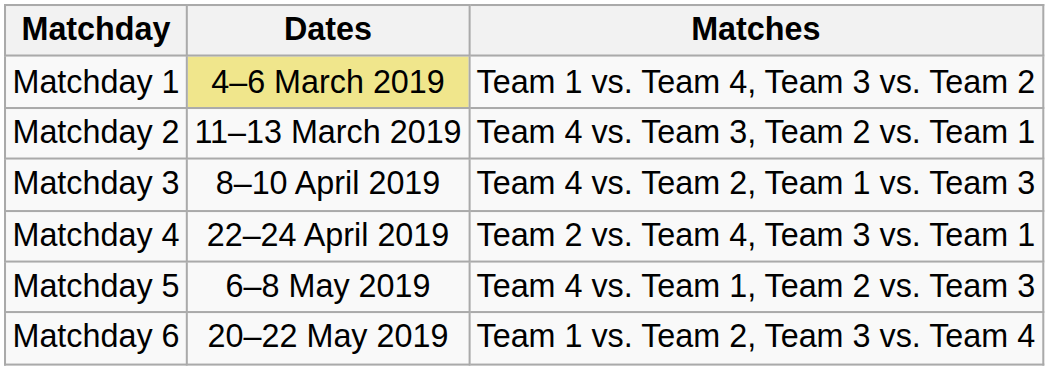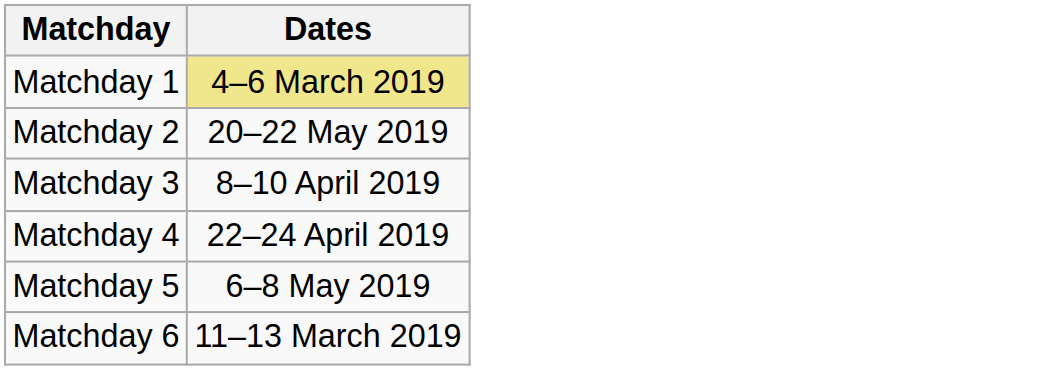- column: Matches | Team 1 vs. Team 4, Team 3 vs. Team 2 | Team 4 vs. Team 3, Team 2 vs. Team 1 | Team 4 vs. Team 2, Team 1 vs. Team 3 | Team 2 vs. Team 4, Team 3 vs. Team 1 | Team 4 vs. Team 1, Team 2 vs. Team 3 | Team 1 vs. Team 2, Team 3 vs. Team 4
Matchday 2 | Dates: 11–13 March 2019 -> 20–22 May 2019
Matchday 6 | Dates: 20–22 May 2019 -> 11–13 March 2019
